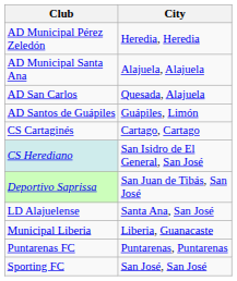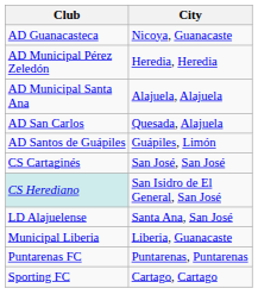+ row: AD Guanacasteca | Nicoya, Guanacaste
CS Cartaginés | City: Cartago, Cartago -> San José, San José
- row: Deportivo Saprissa | San Juan de Tibás, San José
Sporting FC | City: San José, San José -> Cartago, Cartago
